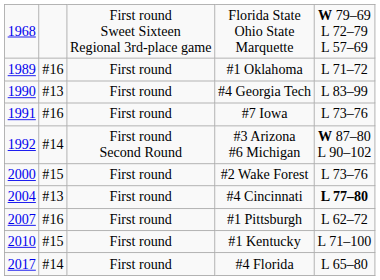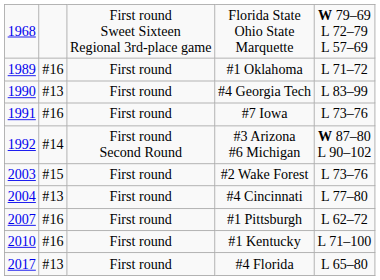#2 Wake Forest | column 1: 2000 -> 2003
#4 Cincinnati | column 5: bold -> normal
#1 Kentucky | column 2: #15 -> #16
#4 Florida | column 2: #14 -> #13
